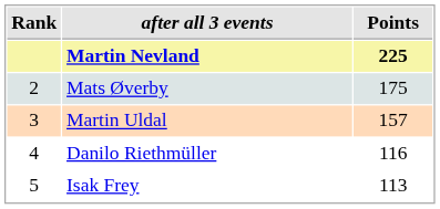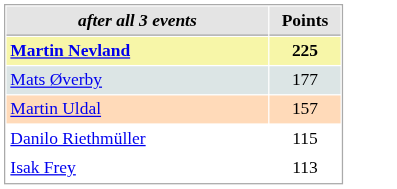- column: Rank | 2 | 3 | 4 | 5
Mats Øverby | Points: 175 -> 177
Danilo Riethmüller | Points: 116 -> 115
